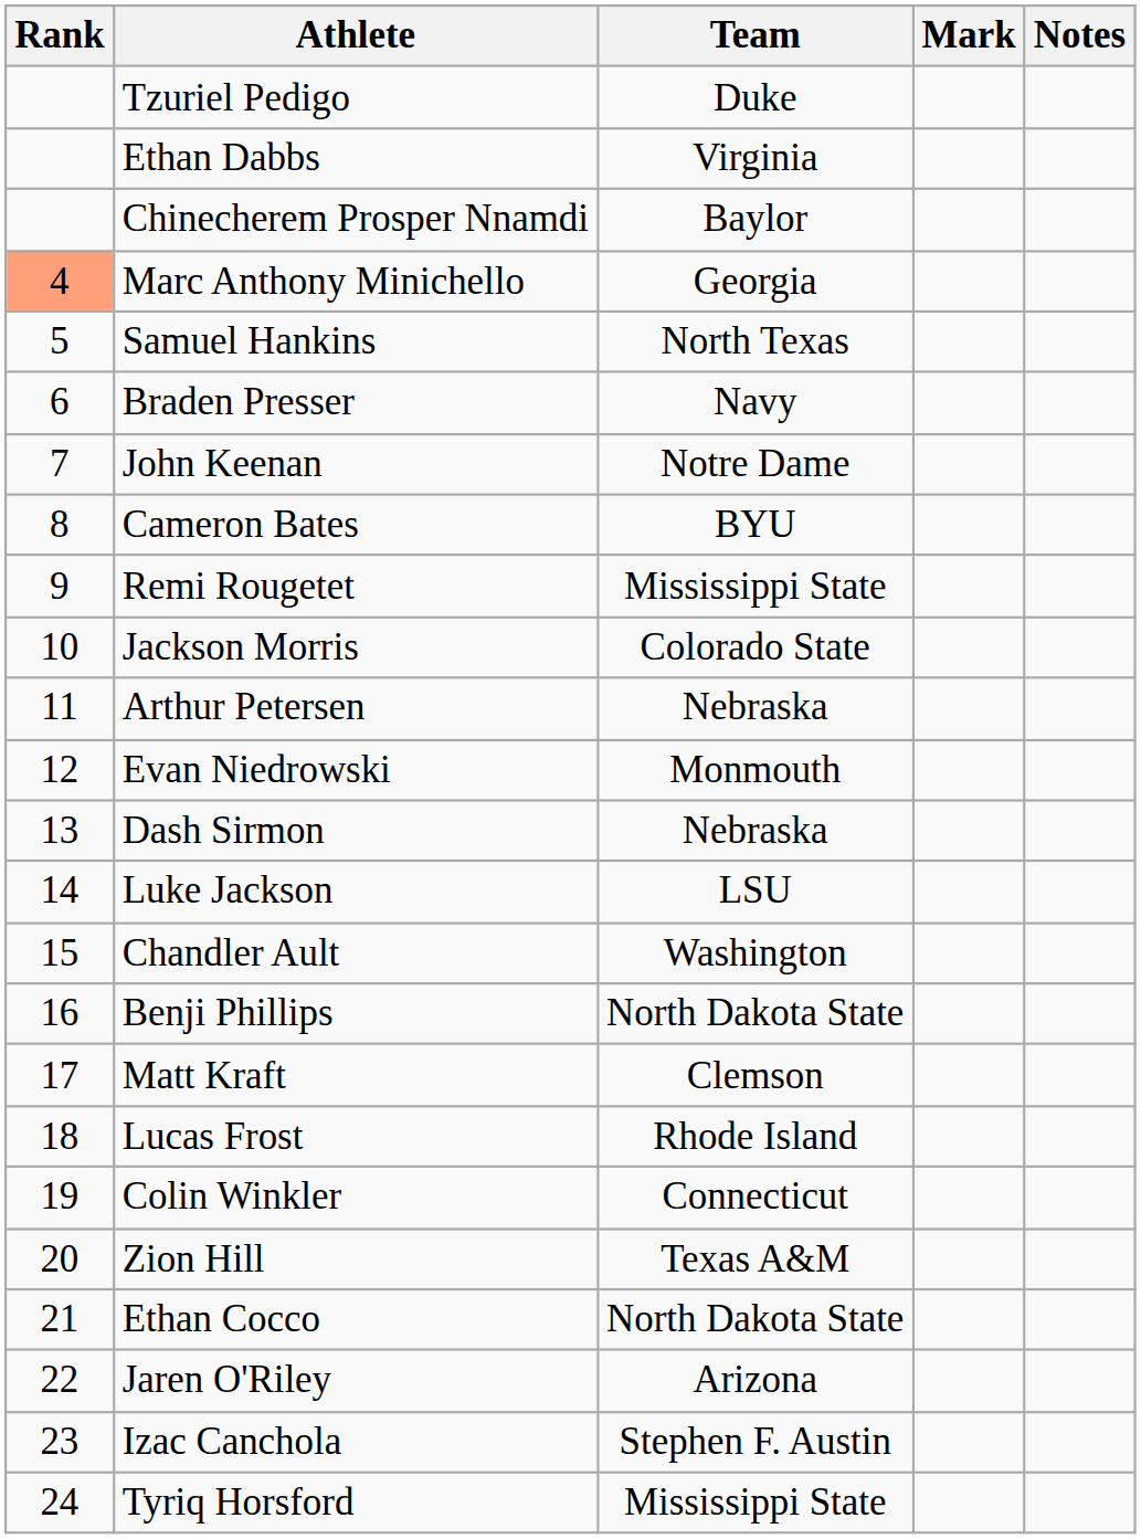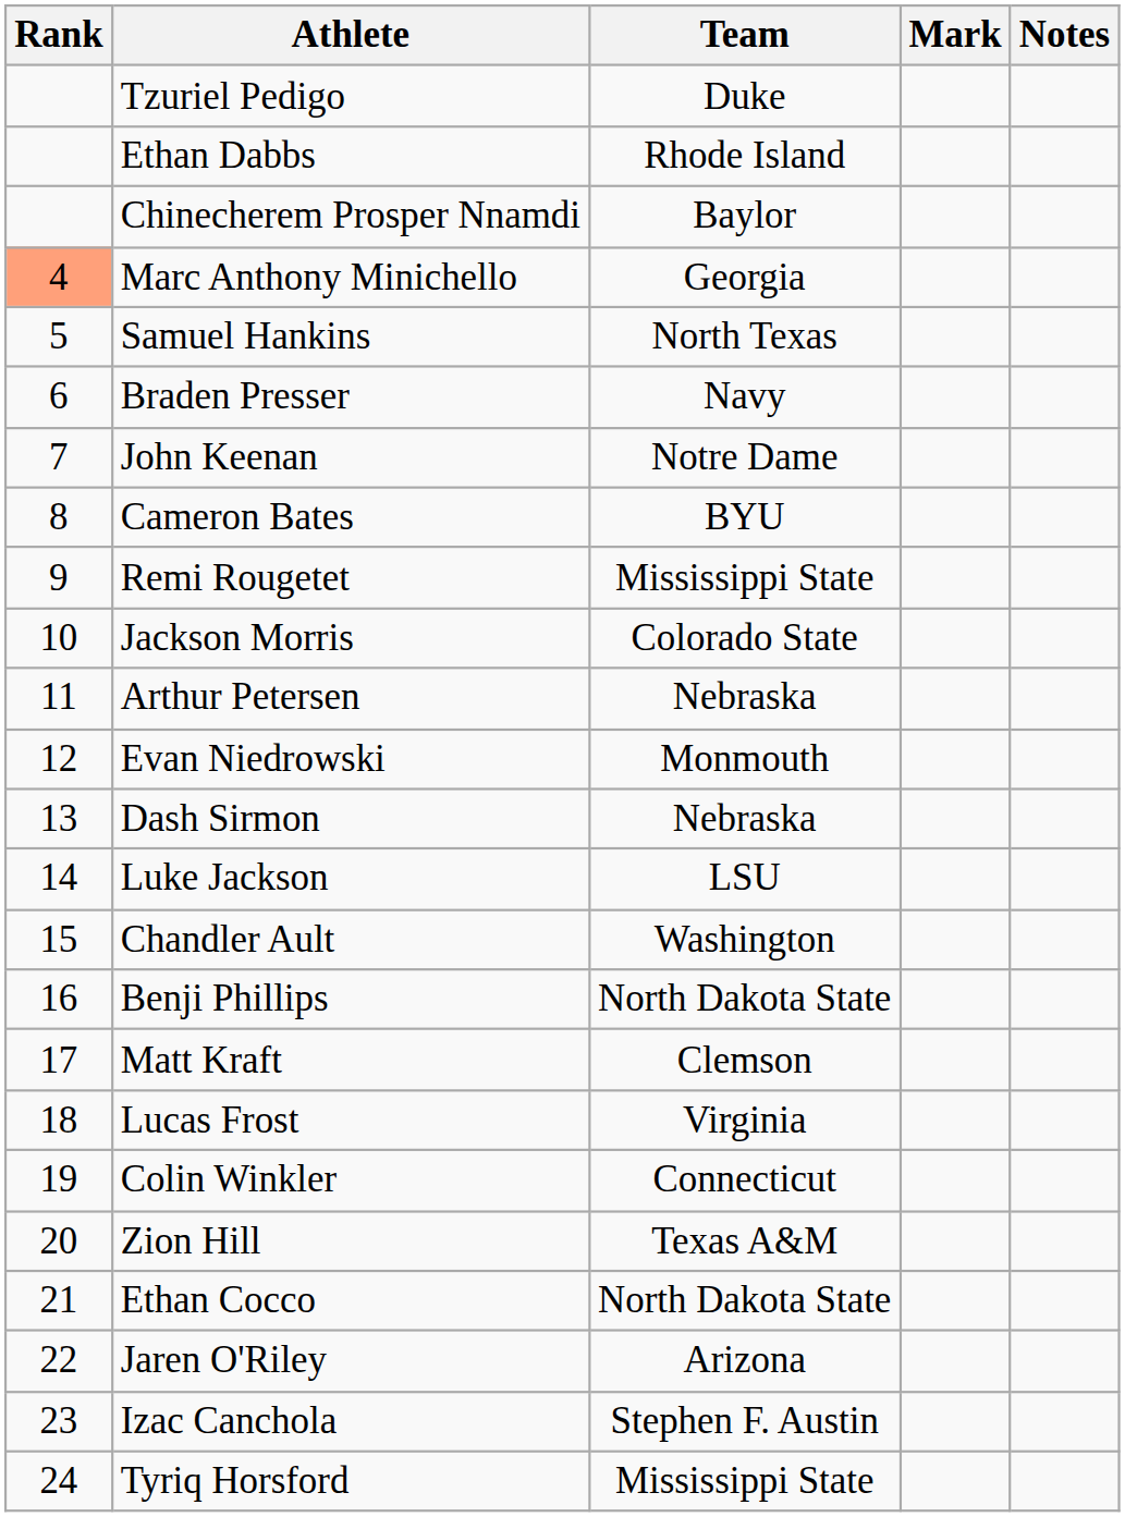Ethan Dabbs | Team: Virginia -> Rhode Island
Lucas Frost | Team: Rhode Island -> Virginia
